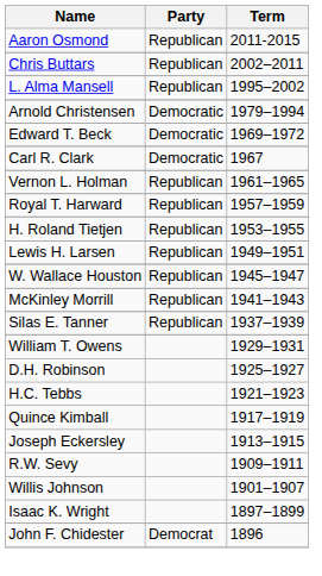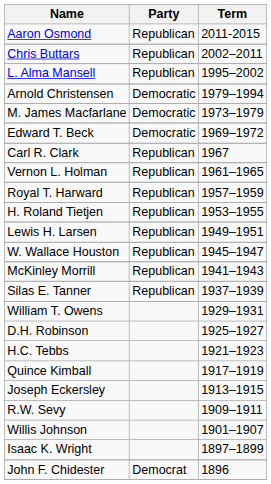+ row: M. James Macfarlane | Democratic | 1973–1979
Carl R. Clark | Party: Democratic -> Republican
